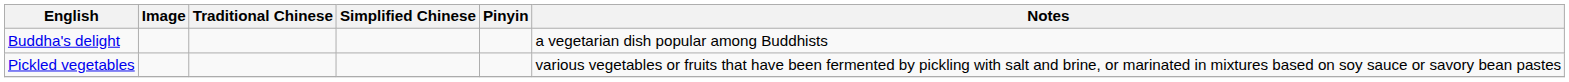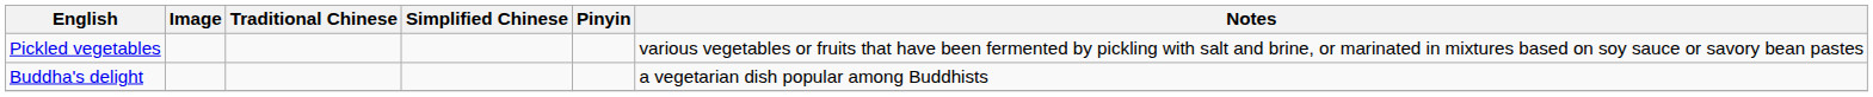rows swapped: Buddha's delight <-> Pickled vegetables
